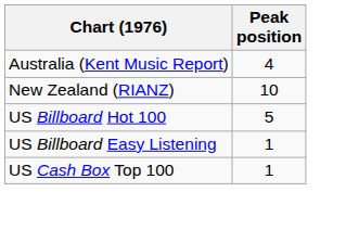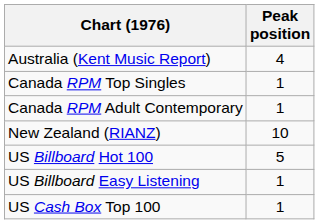+ row: Canada RPM Top Singles | 1
+ row: Canada RPM Adult Contemporary | 1
